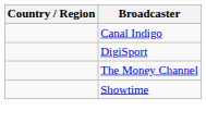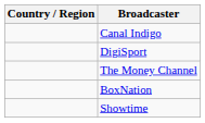+ row: BoxNation
